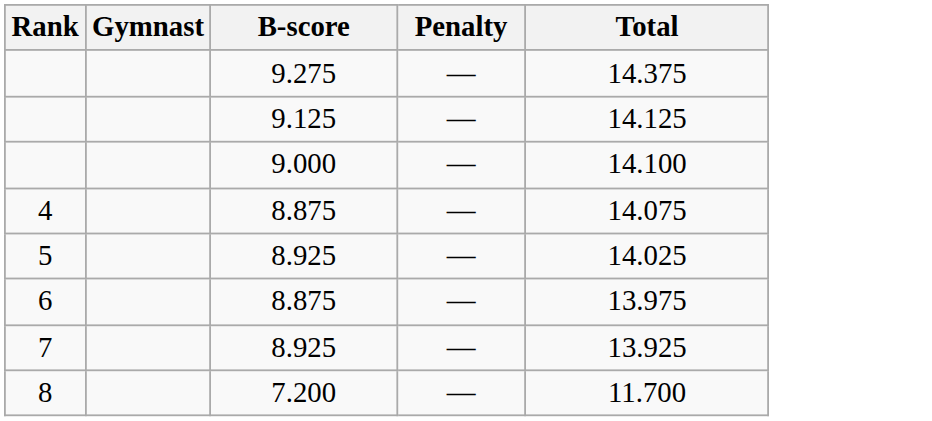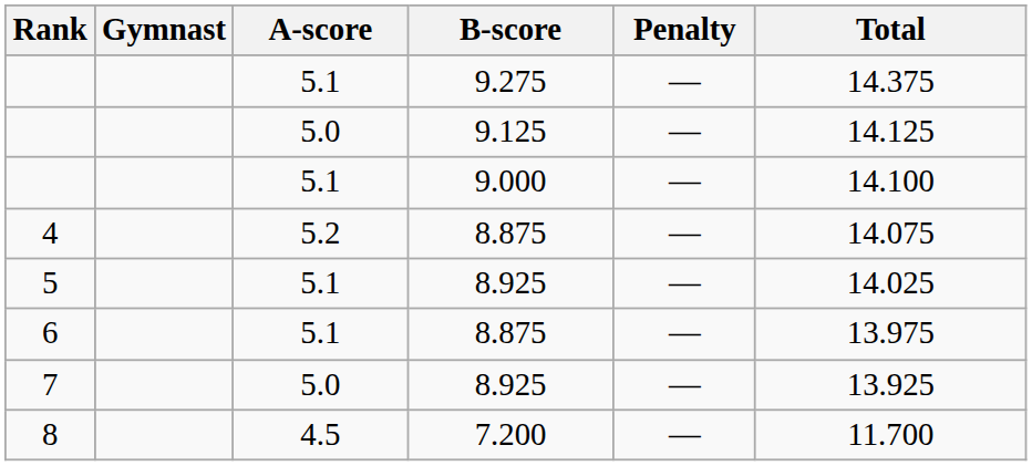+ column: A-score | 5.1 | 5.0 | 5.1 | 5.2 | 5.1 | 5.1 | 5.0 | 4.5
